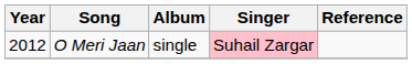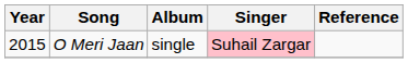O Meri Jaan | Year: 2012 -> 2015
